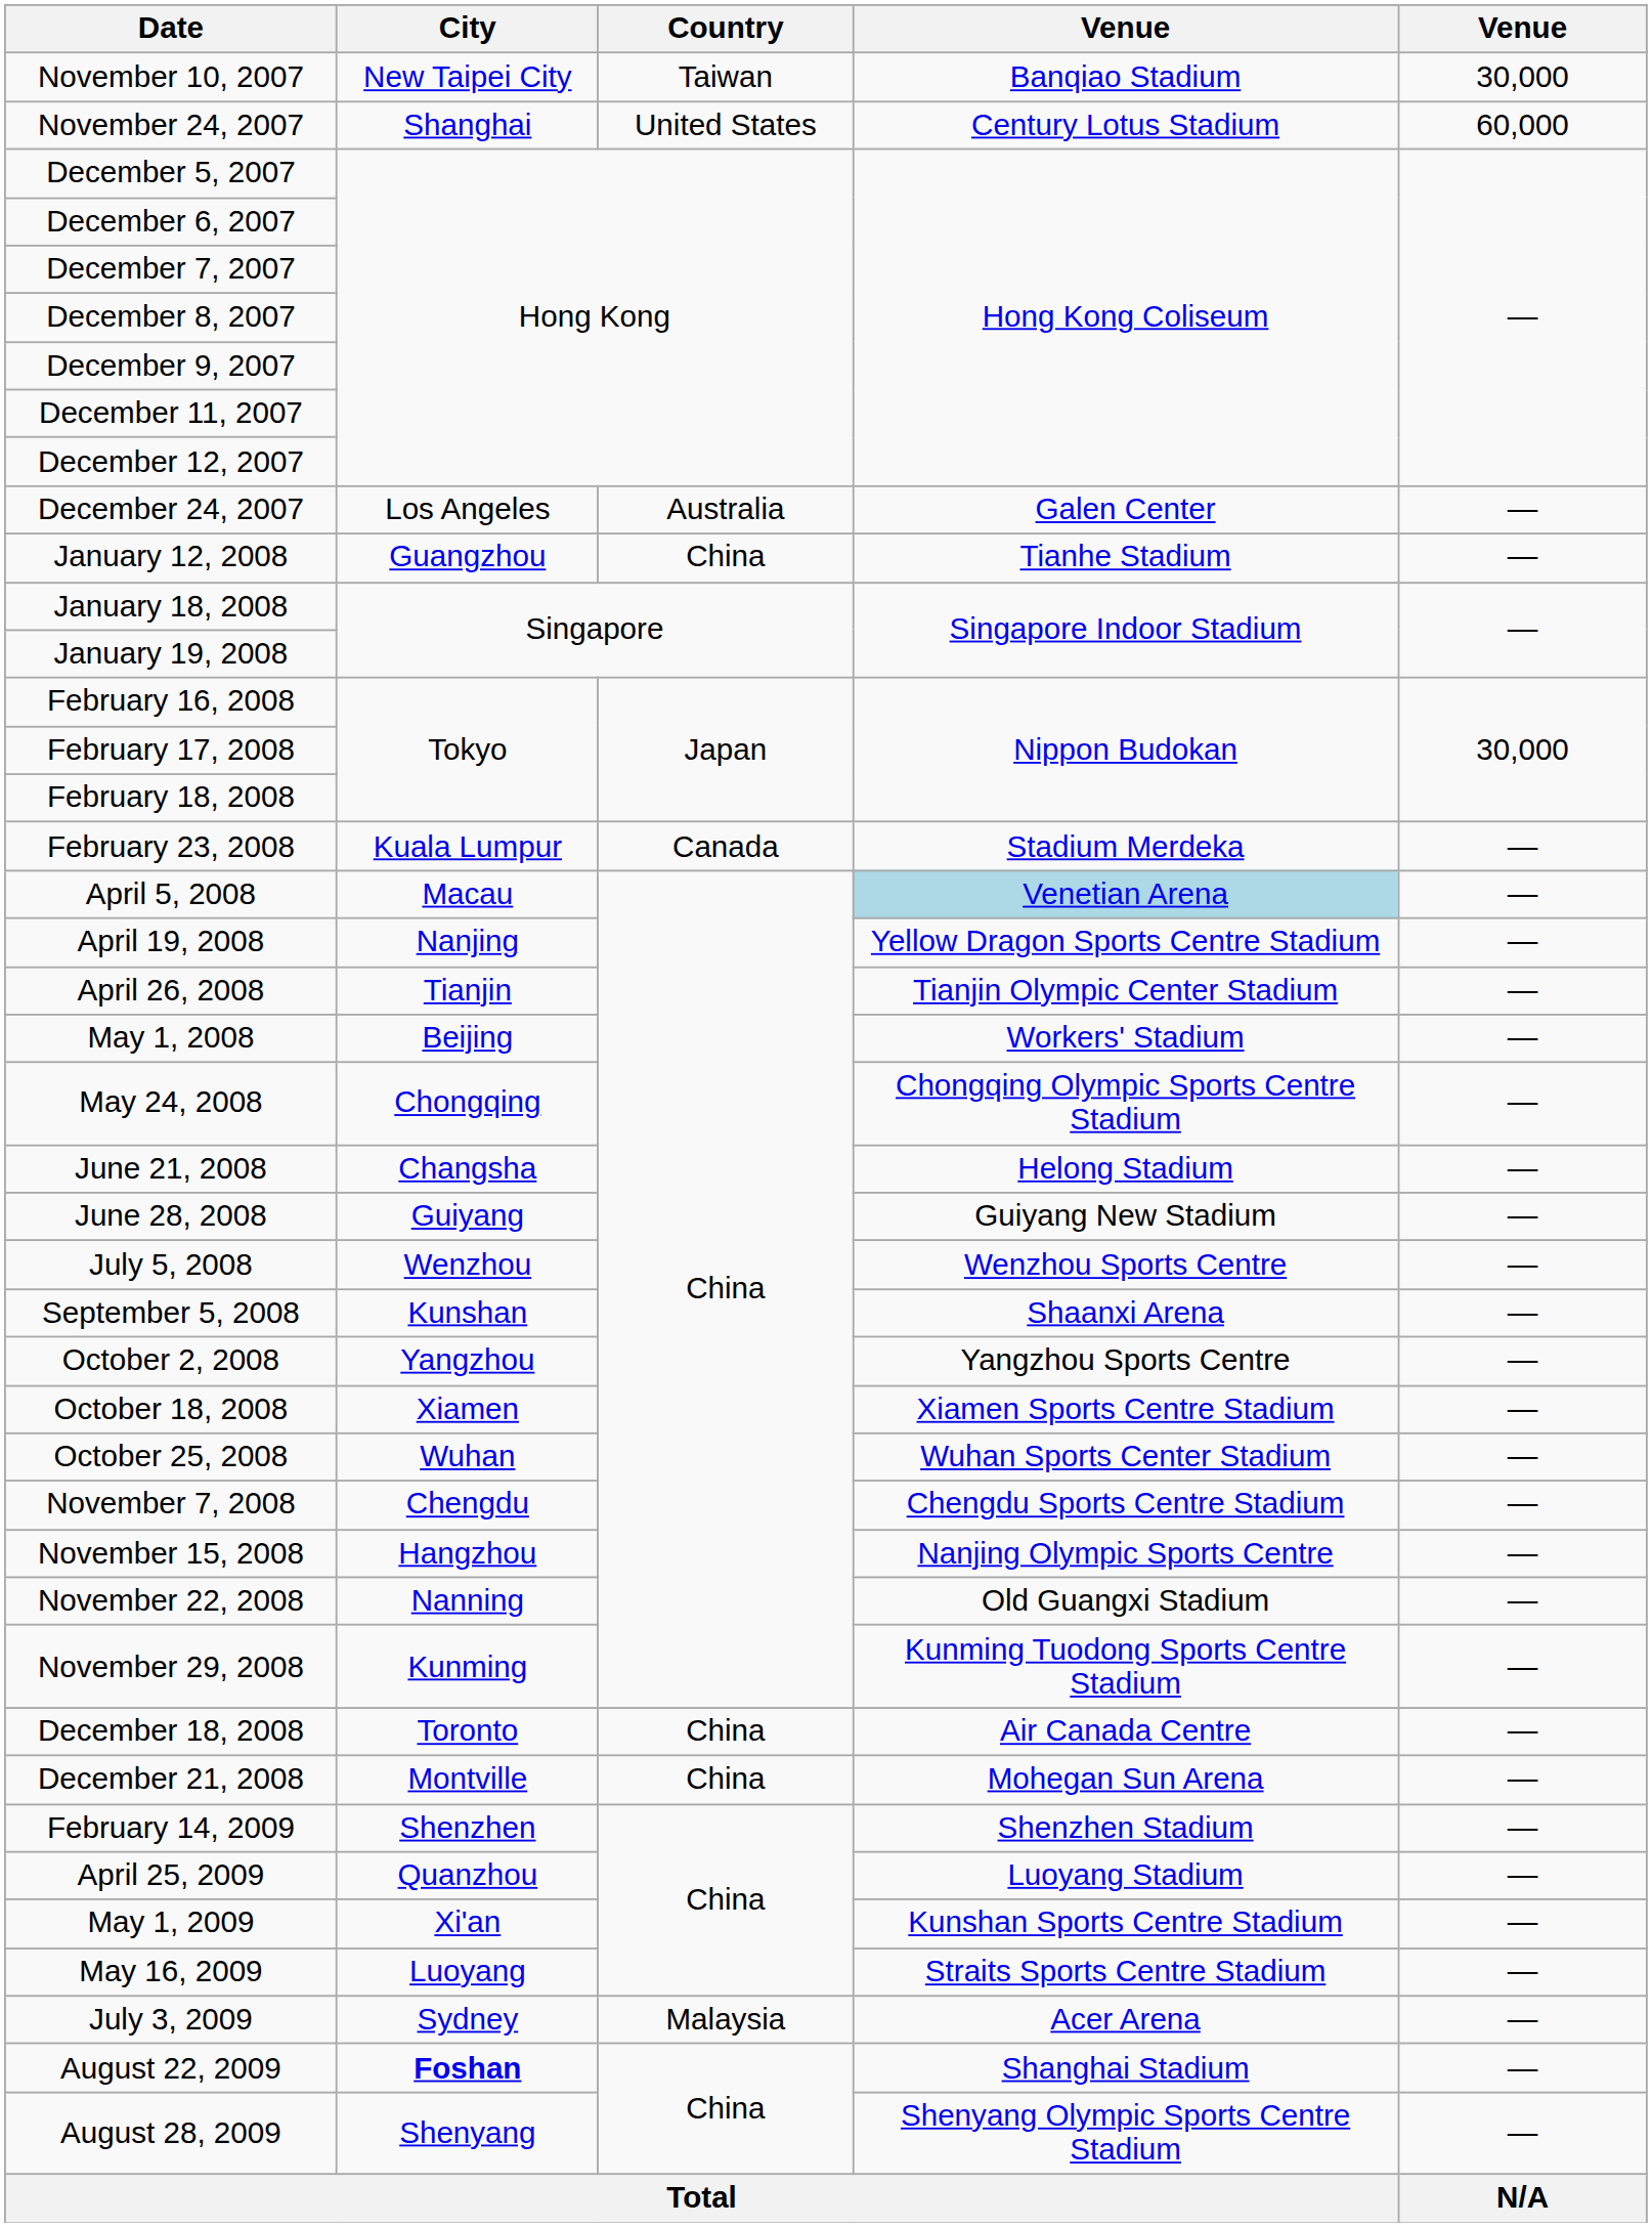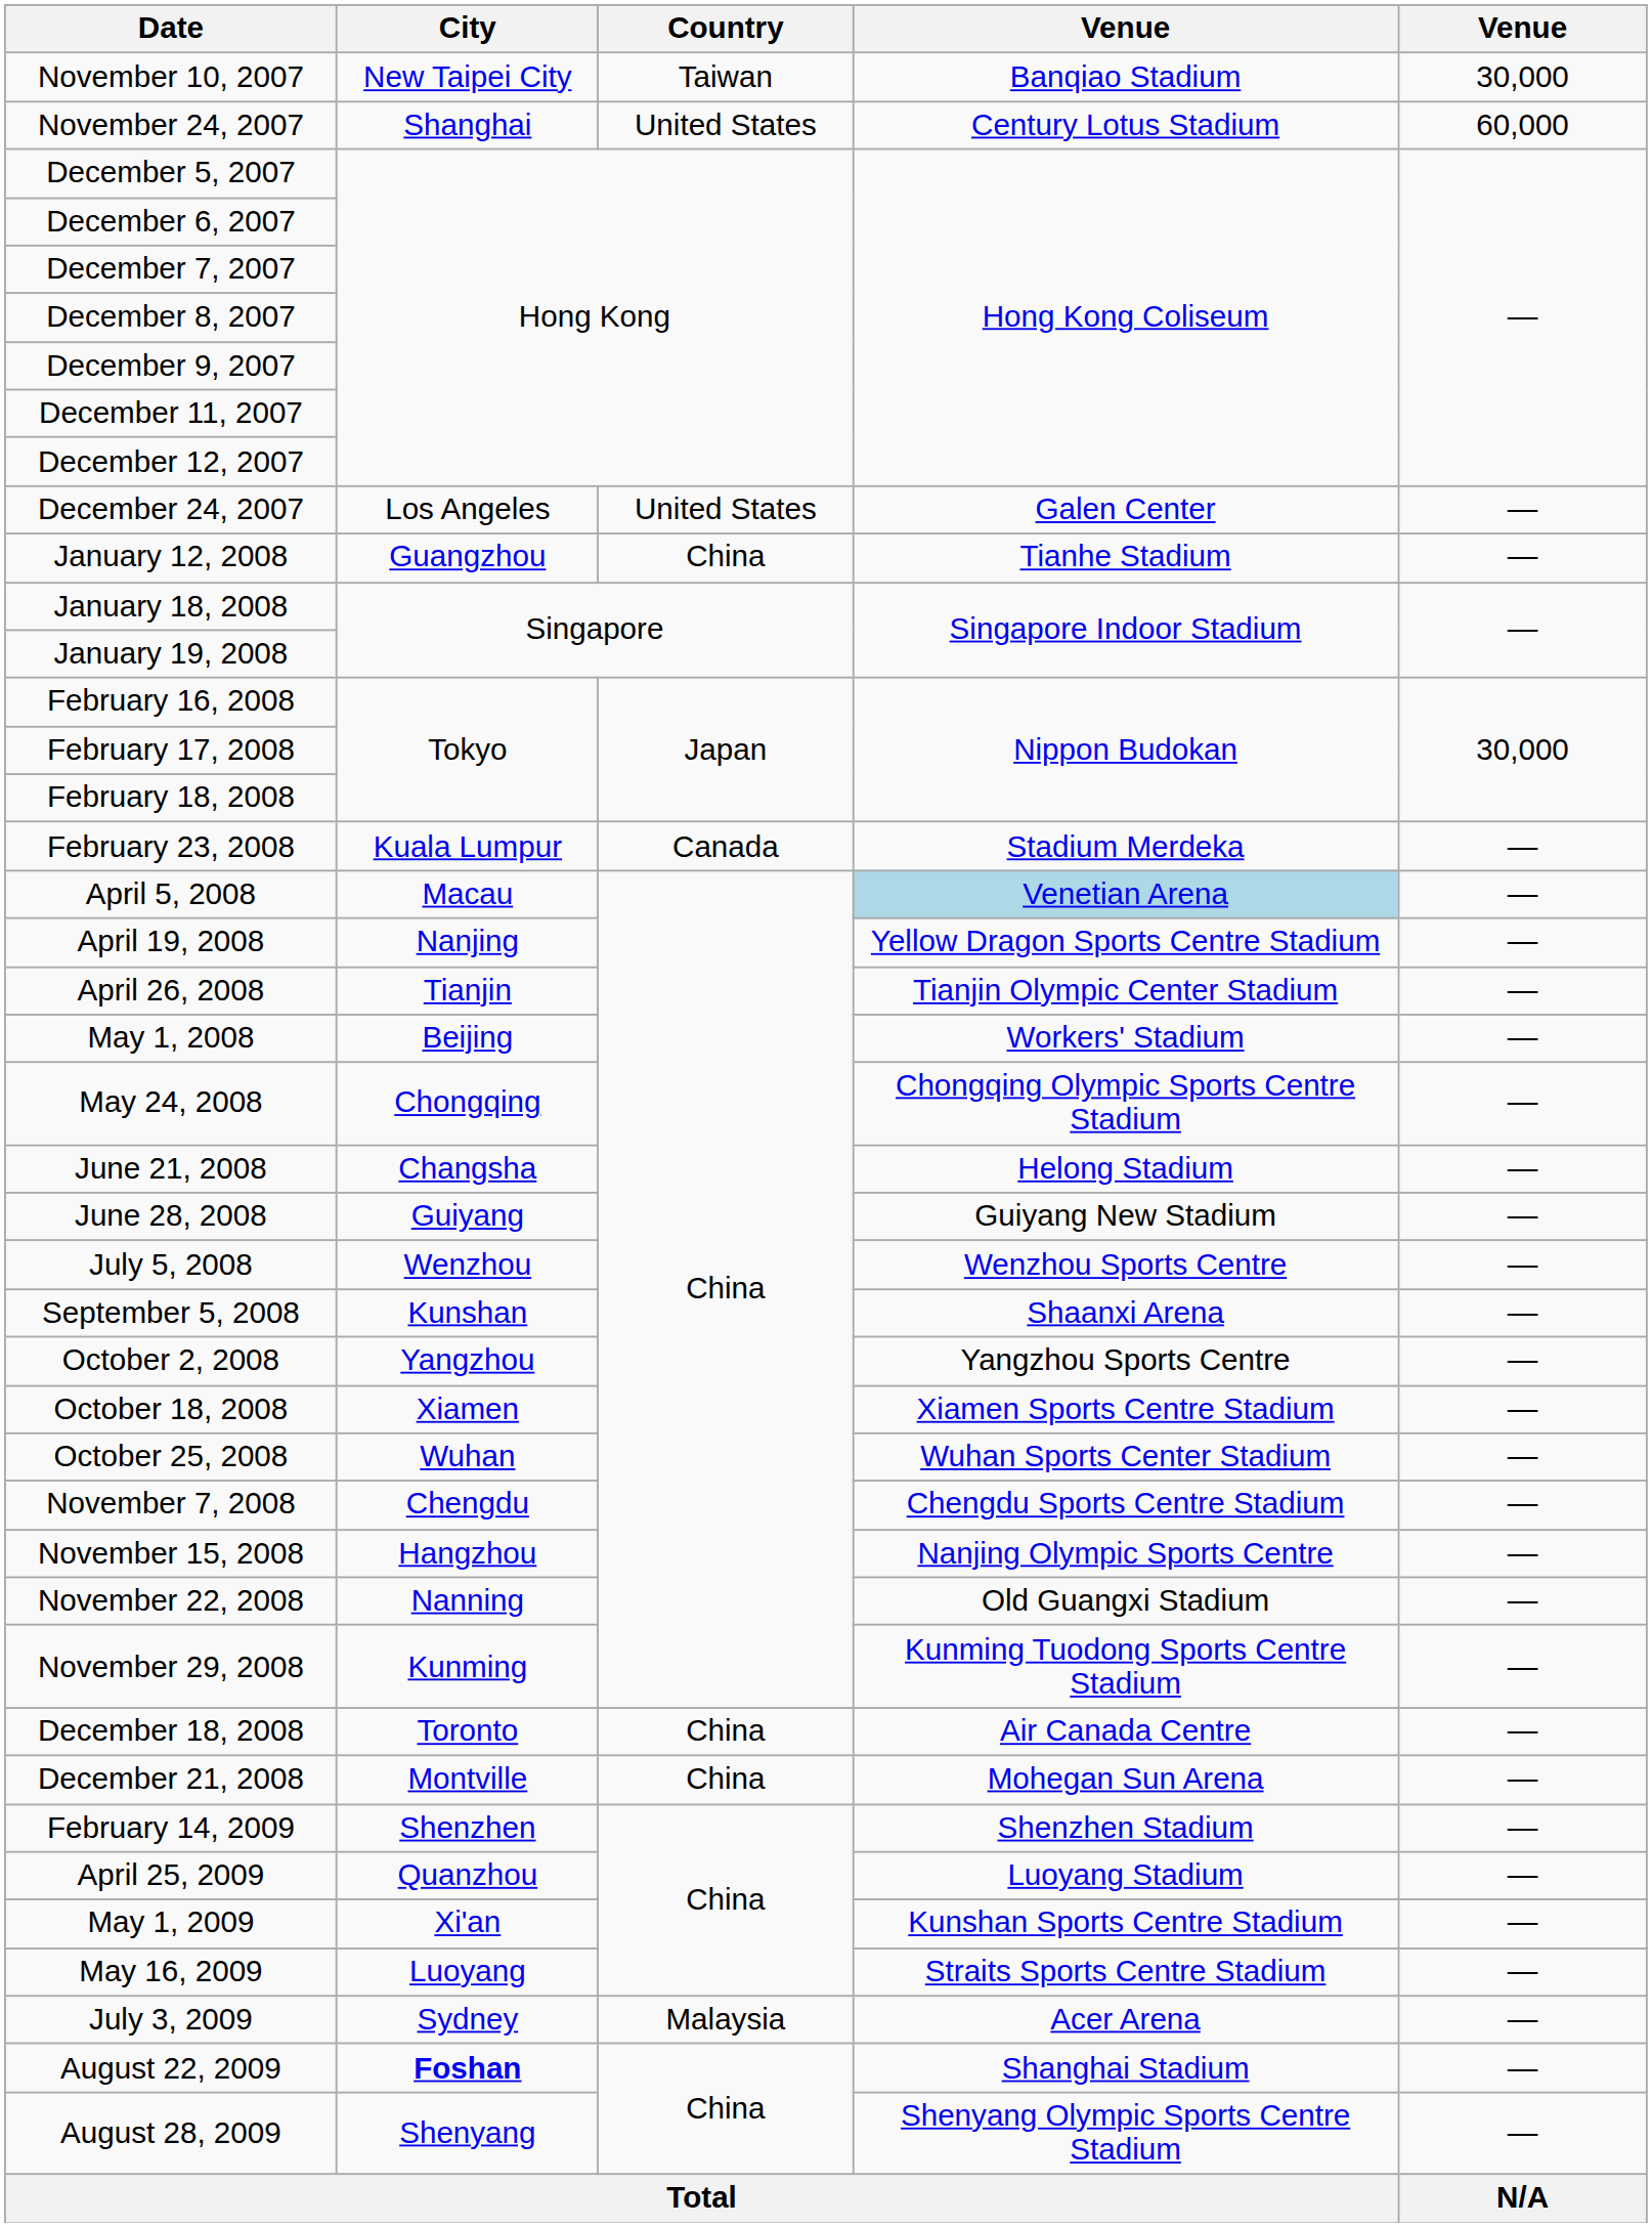December 24, 2007 | Country: Australia -> United States
